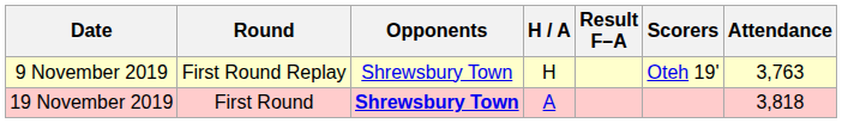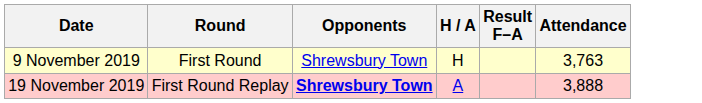- column: Scorers | Oteh 19'
9 November 2019 | Round: First Round Replay -> First Round
19 November 2019 | Round: First Round -> First Round Replay
19 November 2019 | Attendance: 3,818 -> 3,888
